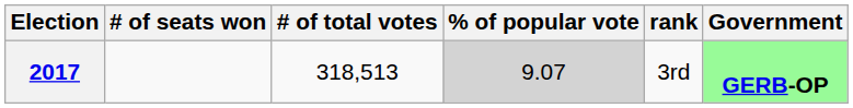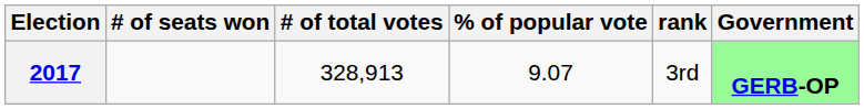2017 | # of total votes: 318,513 -> 328,913
2017 | % of popular vote: lightgrey background -> no background
